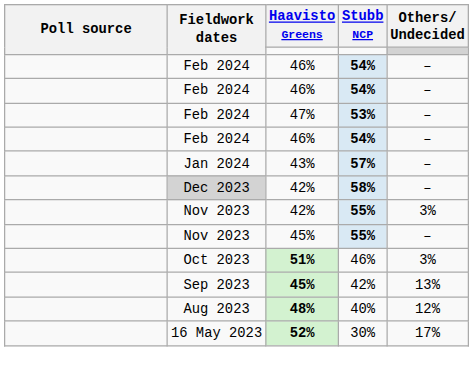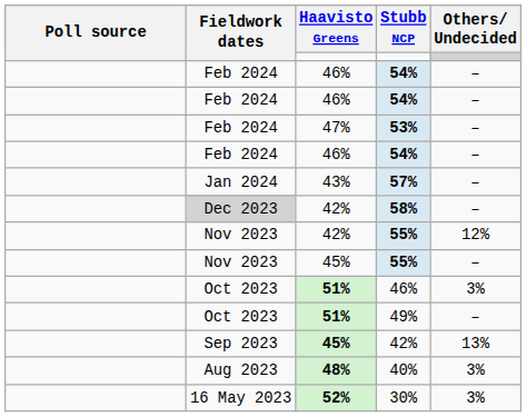42% / 55% | Others/ Undecided: 3% -> 12%
+ row: Oct 2023 | 51% | 49% | –
40% | Others/ Undecided: 12% -> 3%
30% | Others/ Undecided: 17% -> 3%
